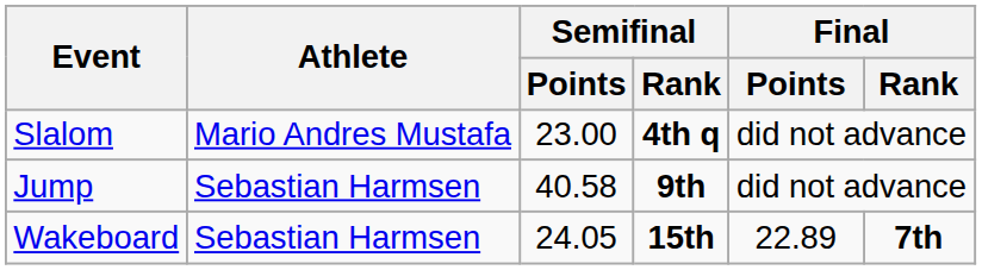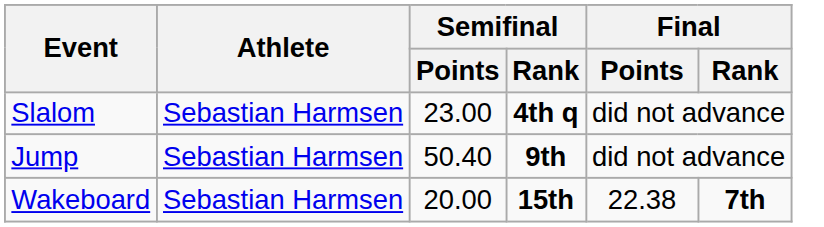Slalom | Athlete: Mario Andres Mustafa -> Sebastian Harmsen
Jump | Semifinal / Points: 40.58 -> 50.40
Wakeboard | Semifinal / Points: 24.05 -> 20.00
Wakeboard | Final / Points: 22.89 -> 22.38
